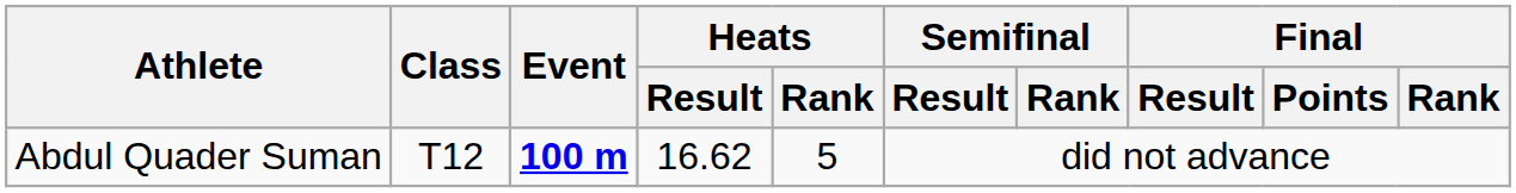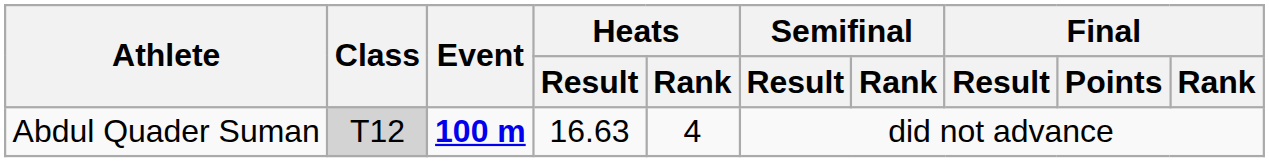Abdul Quader Suman | Class: no background -> lightgrey background
Abdul Quader Suman | Heats / Result: 16.62 -> 16.63
Abdul Quader Suman | Heats / Rank: 5 -> 4
